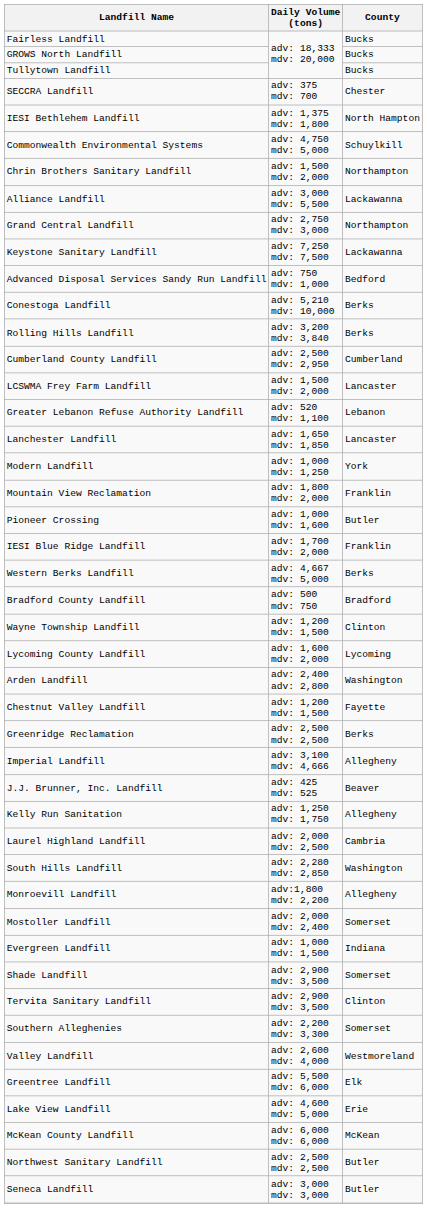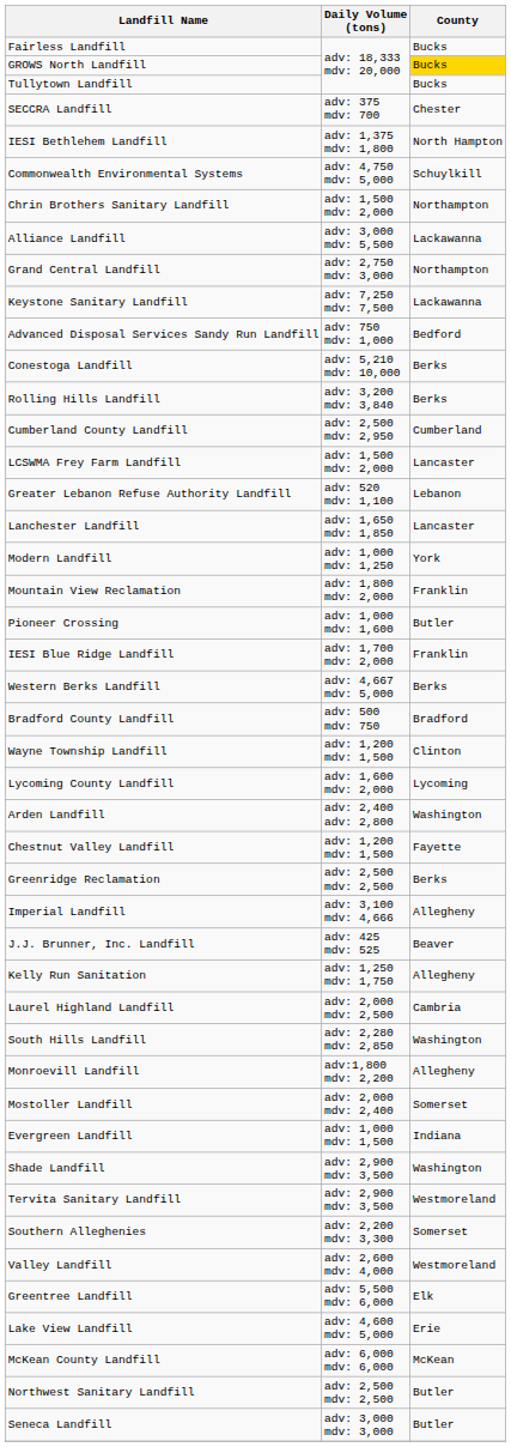GROWS North Landfill | County: no background -> gold background
Shade Landfill | County: Somerset -> Washington
Tervita Sanitary Landfill | County: Clinton -> Westmoreland
